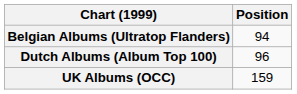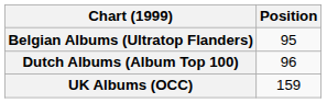Belgian Albums (Ultratop Flanders) | Position: 94 -> 95
